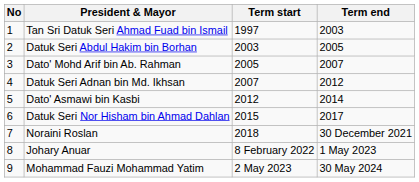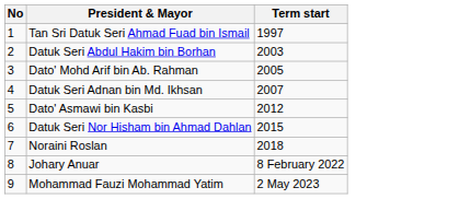- column: Term end | 2003 | 2005 | 2007 | 2012 | 2014 | 2017 | 30 December 2021 | 1 May 2023 | 30 May 2024
